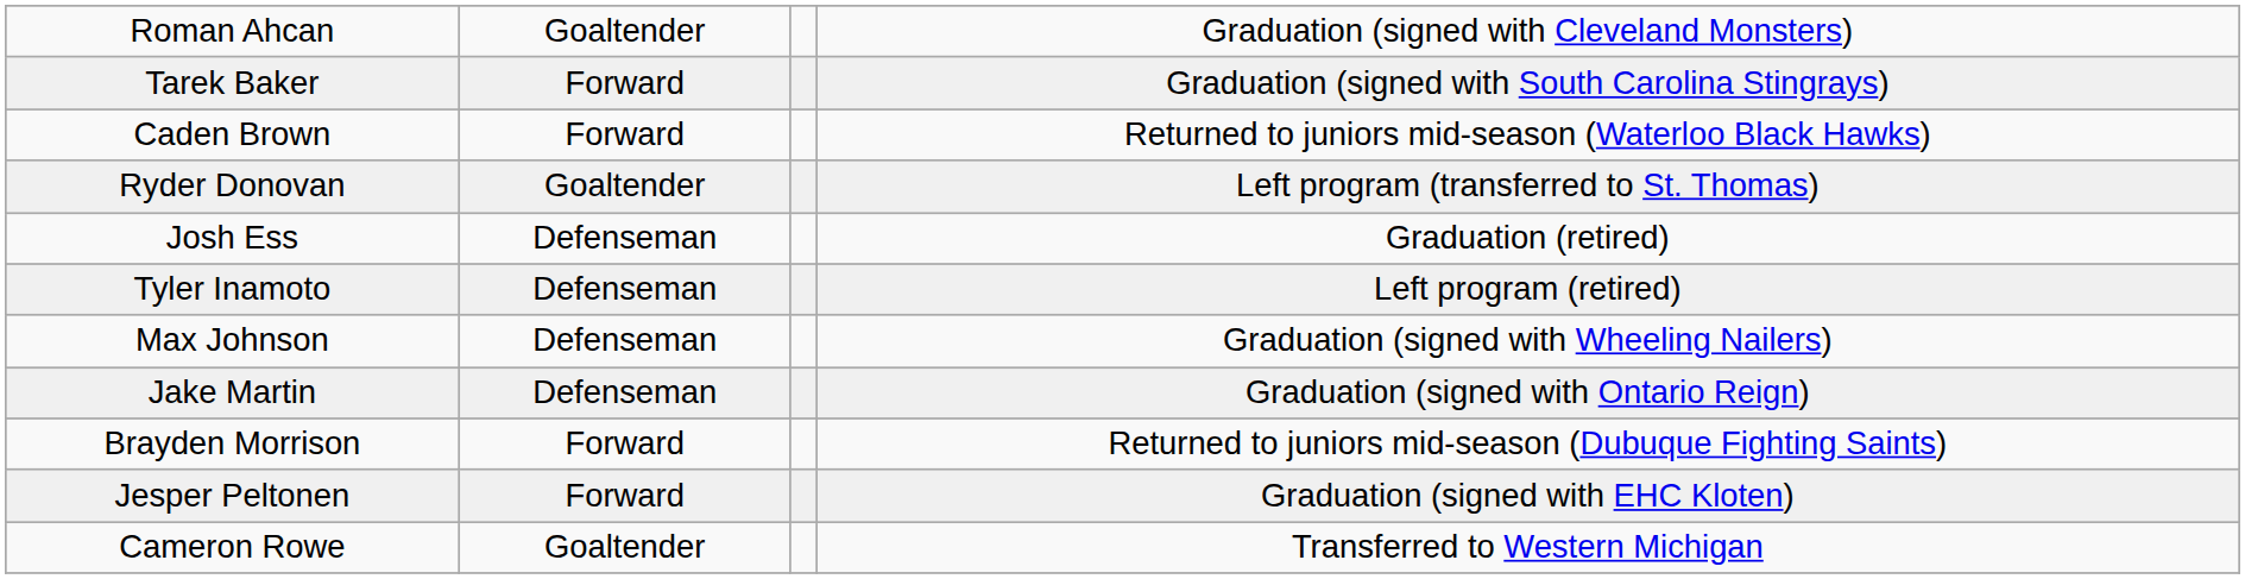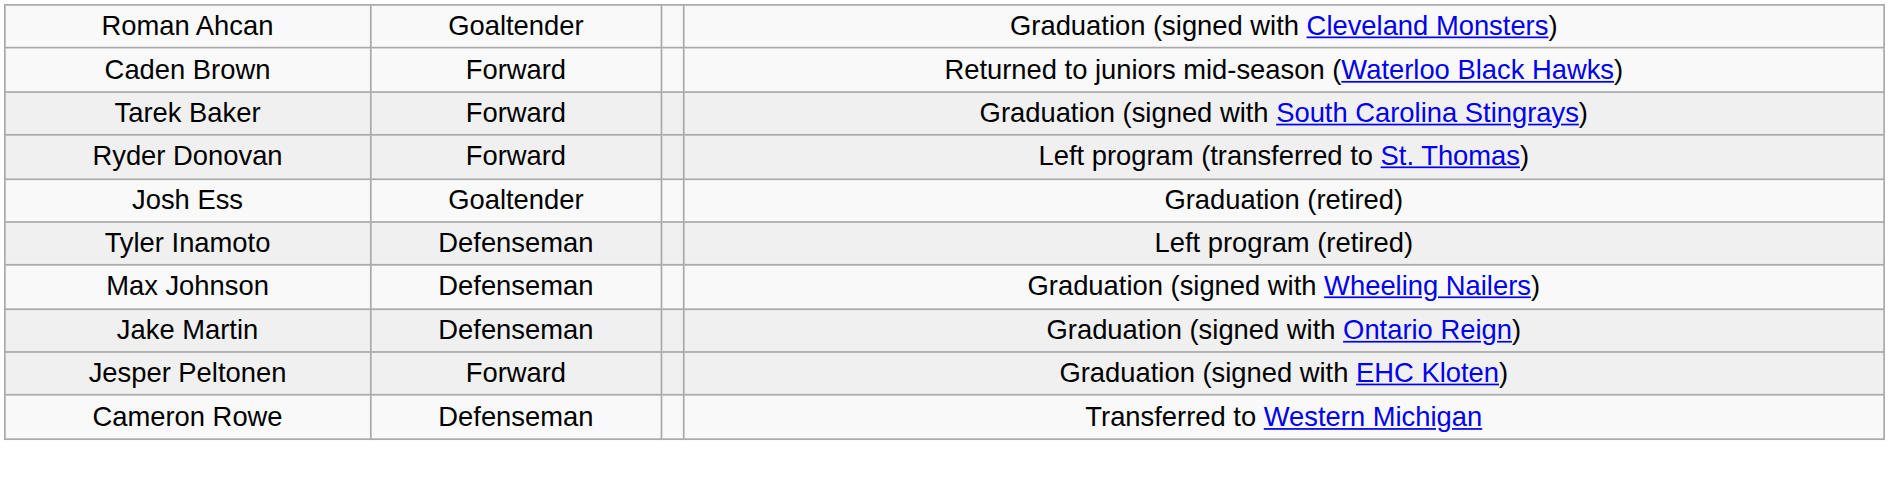rows swapped: Tarek Baker <-> Caden Brown
Ryder Donovan | column 2: Goaltender -> Forward
Josh Ess | column 2: Defenseman -> Goaltender
- row: Brayden Morrison | Forward | Returned to juniors mid-season (Dubuque Fighting Saints)
Cameron Rowe | column 2: Goaltender -> Defenseman
